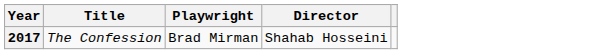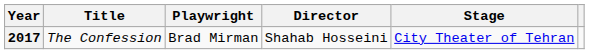+ column: Stage | City Theater of Tehran
